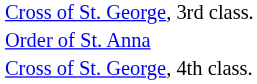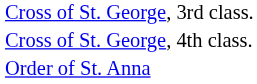rows swapped: Cross of St. George, 4th class. <-> Order of St. Anna
